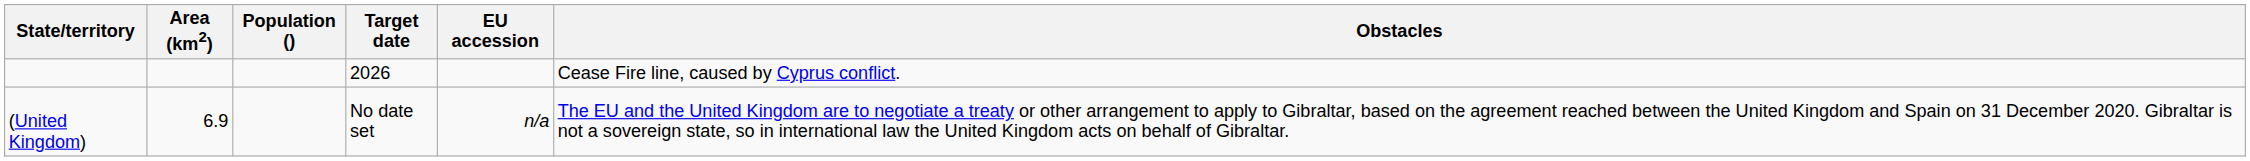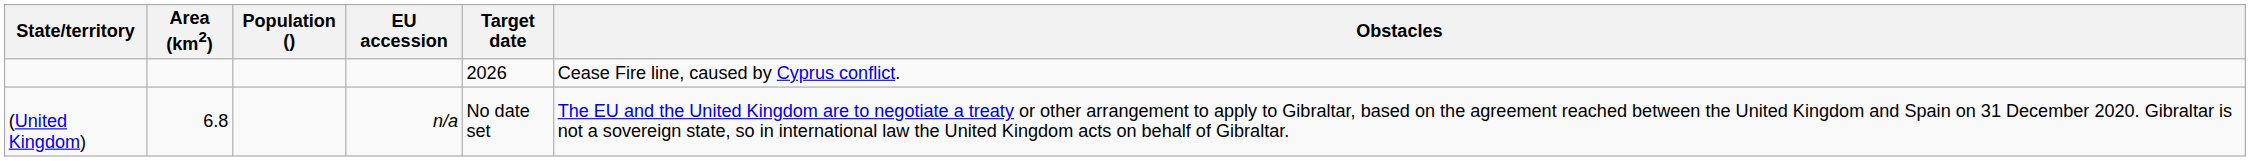columns swapped: EU accession <-> Target date
(United Kingdom) | Area (km2): 6.9 -> 6.8
